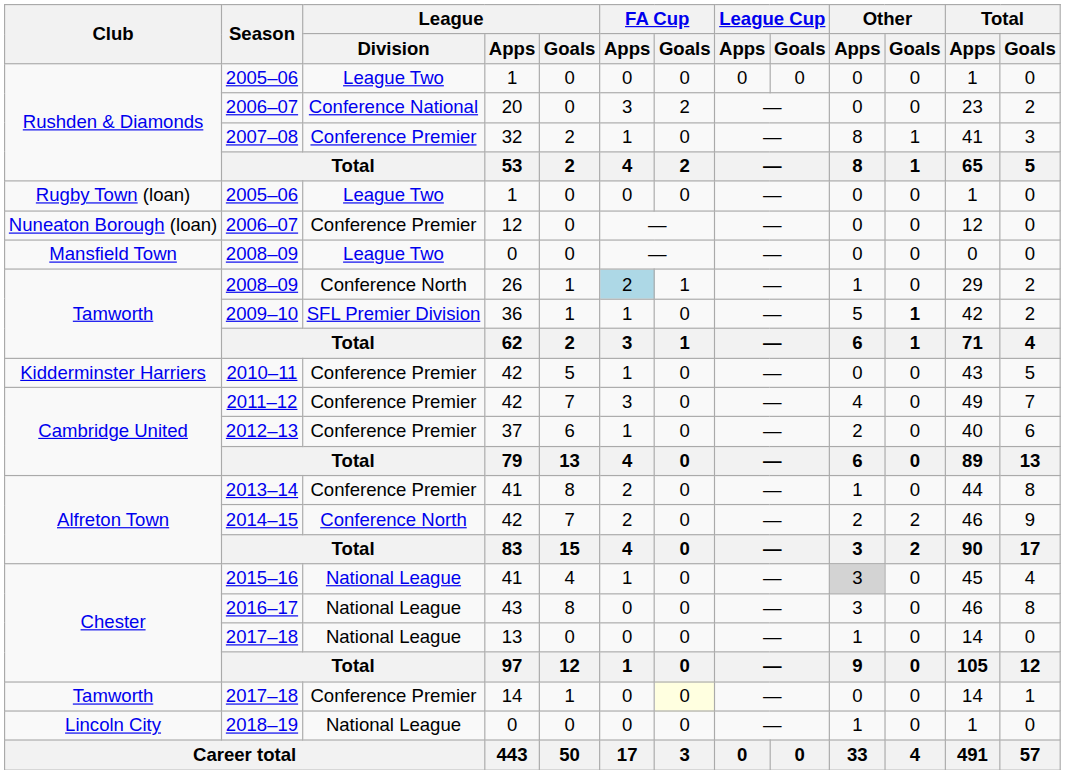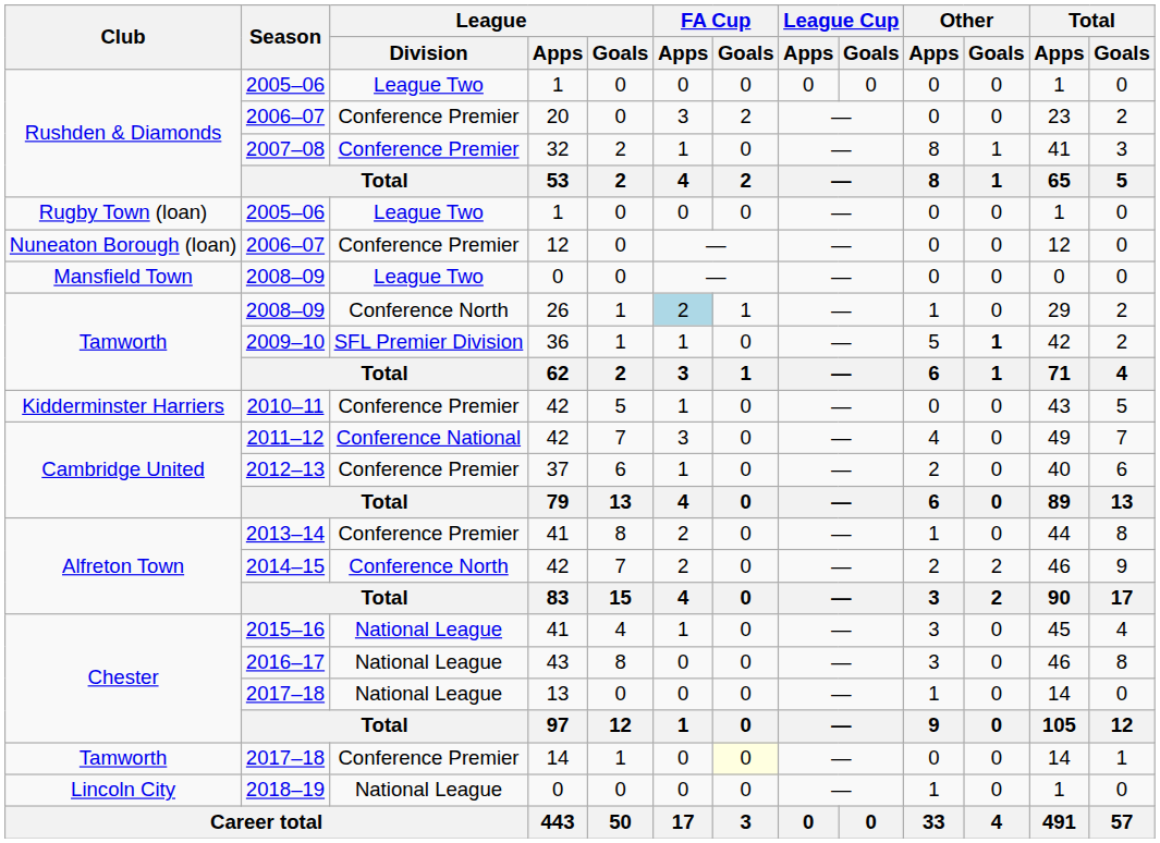Rushden & Diamonds / 2006–07 | League / Division: Conference National -> Conference Premier
2011–12 | League / Division: Conference Premier -> Conference National
2015–16 | Other / Apps: lightgrey background -> no background
